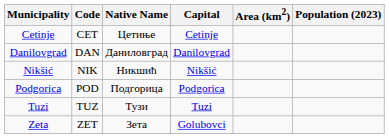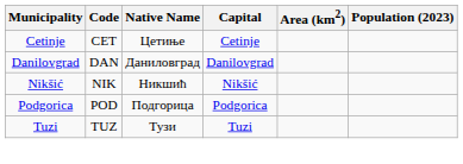- row: Zeta | ZET | Зета | Golubovci
